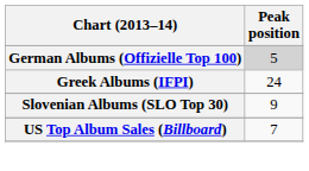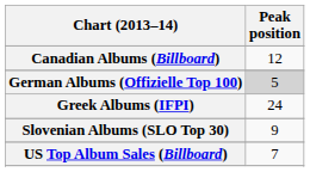+ row: Canadian Albums (Billboard) | 12
